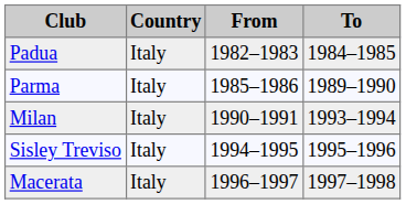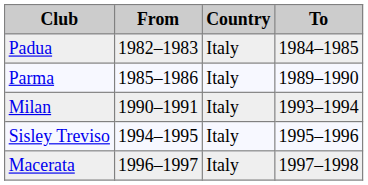columns swapped: Country <-> From
